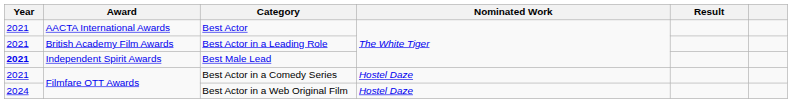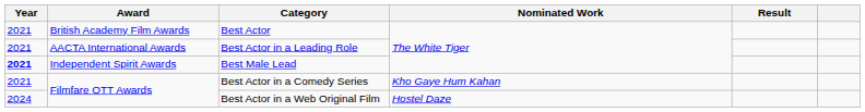Best Actor | Award: AACTA International Awards -> British Academy Film Awards
Best Actor in a Leading Role | Award: British Academy Film Awards -> AACTA International Awards
Best Actor in a Comedy Series | Nominated Work: Hostel Daze -> Kho Gaye Hum Kahan
